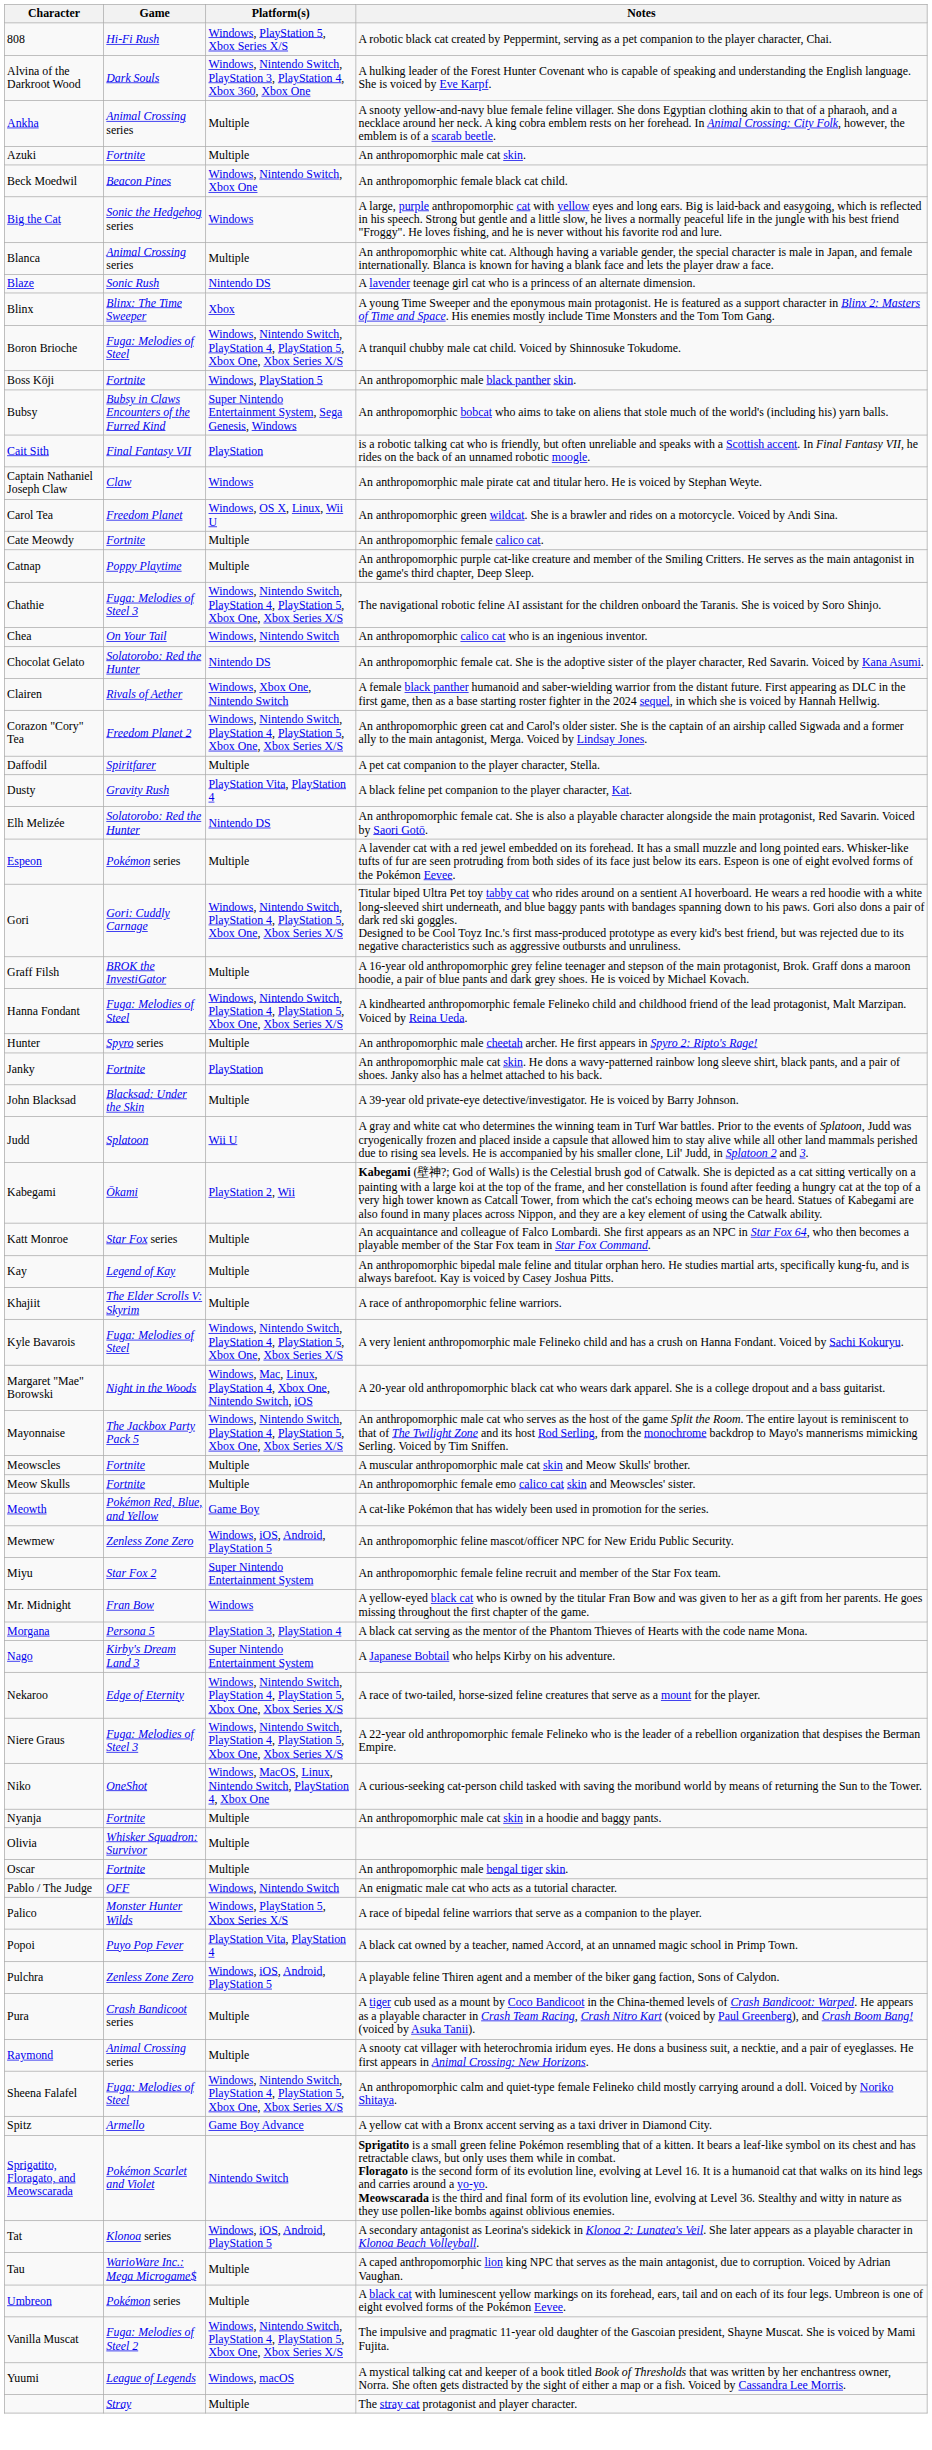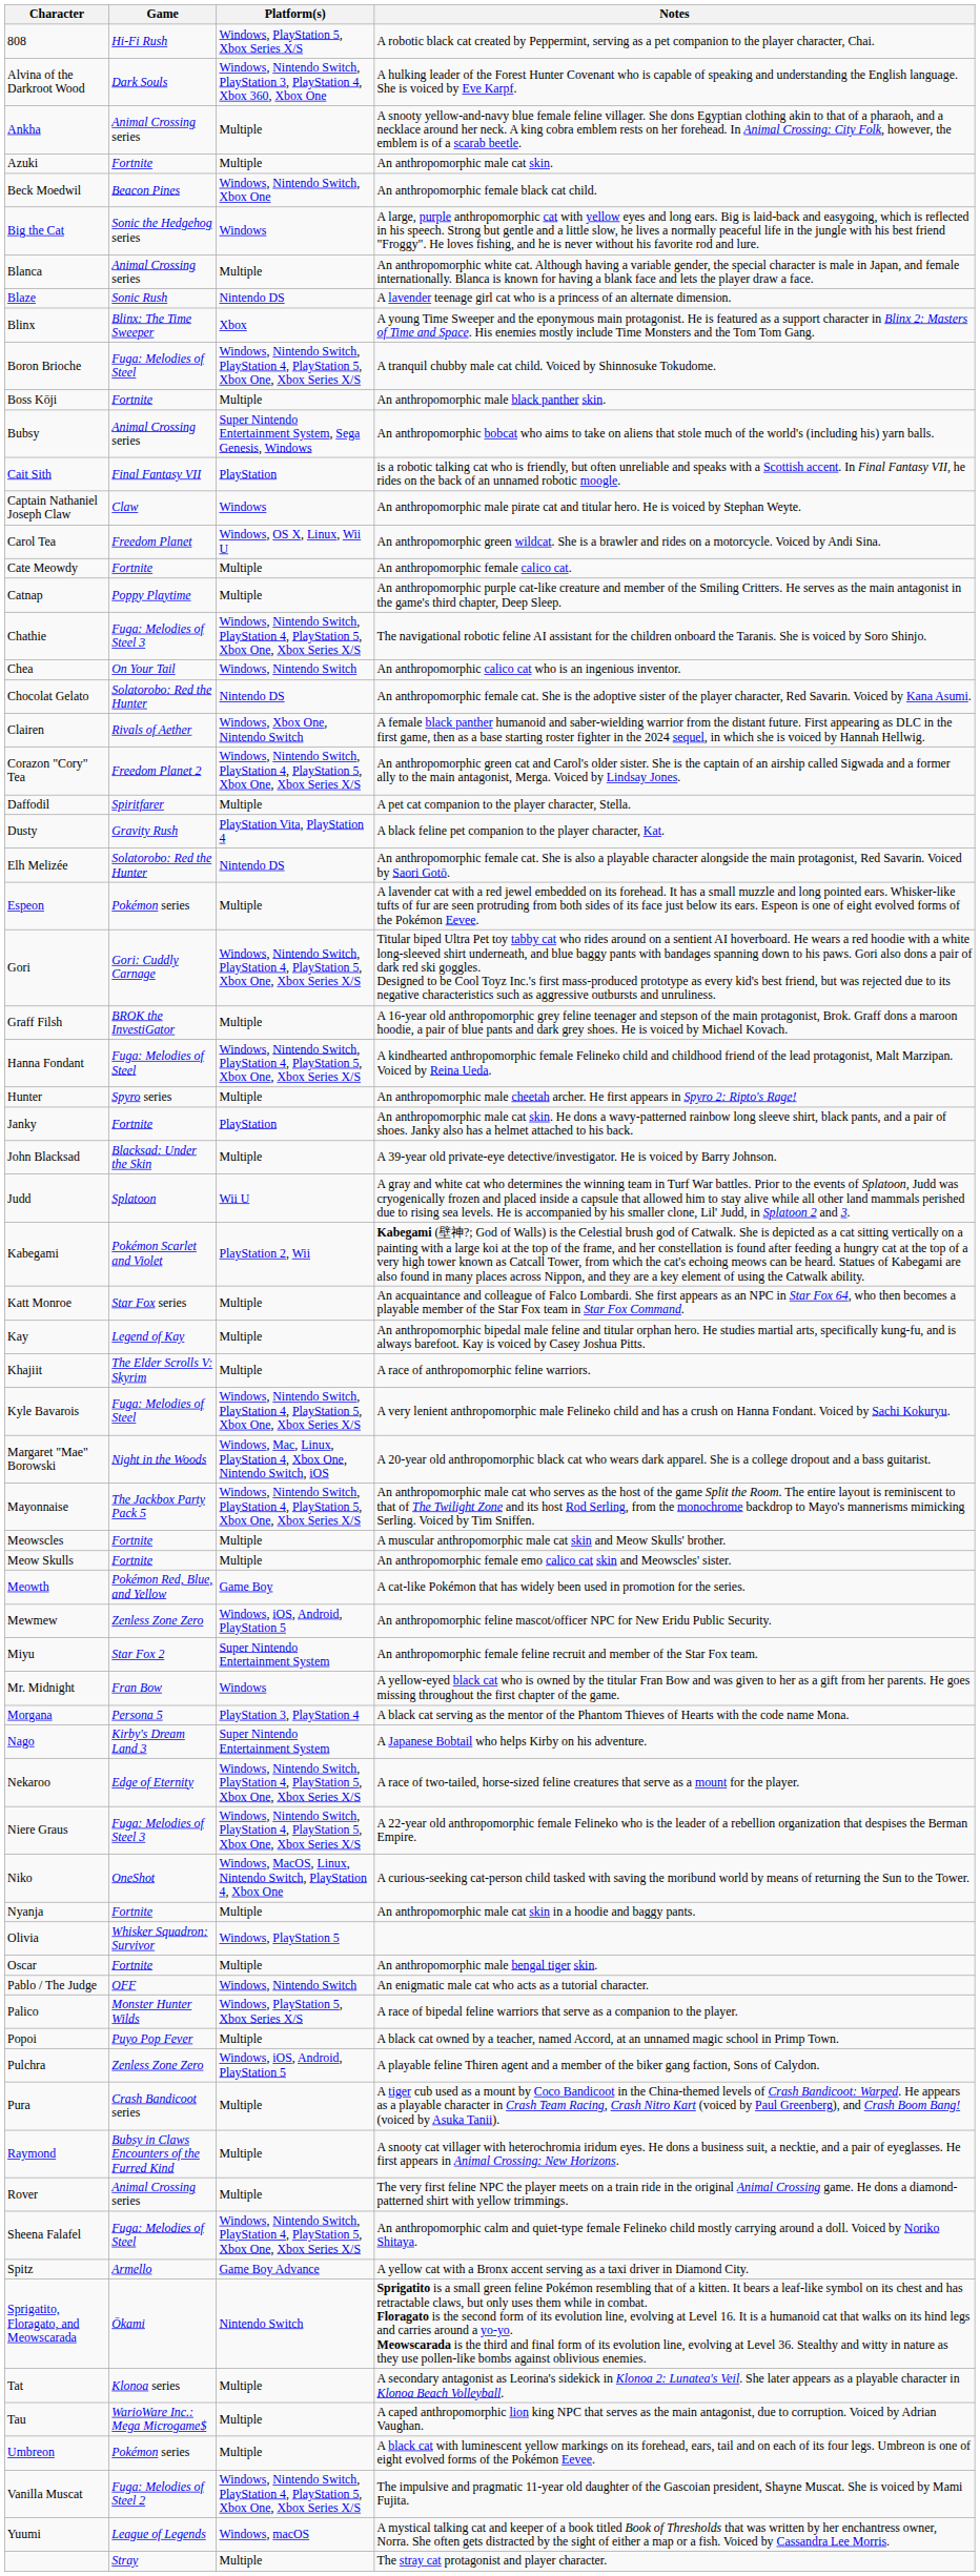Boss Kōji | Platform(s): Windows, PlayStation 5 -> Multiple
Bubsy | Game: Bubsy in Claws Encounters of the Furred Kind -> Animal Crossing series
Kabegami | Game: Ōkami -> Pokémon Scarlet and Violet
Olivia | Platform(s): Multiple -> Windows, PlayStation 5
Popoi | Platform(s): PlayStation Vita, PlayStation 4 -> Multiple
Raymond | Game: Animal Crossing series -> Bubsy in Claws Encounters of the Furred Kind
+ row: Rover | Animal Crossing series | Multiple | The very first feline NPC the player meets on a train ride in the original Animal Crossing game. He dons a diamond-patterned shirt with yellow trimmings.
Sprigatito, Floragato, and Meowscarada | Game: Pokémon Scarlet and Violet -> Ōkami
Tat | Platform(s): Windows, iOS, Android, PlayStation 5 -> Multiple
